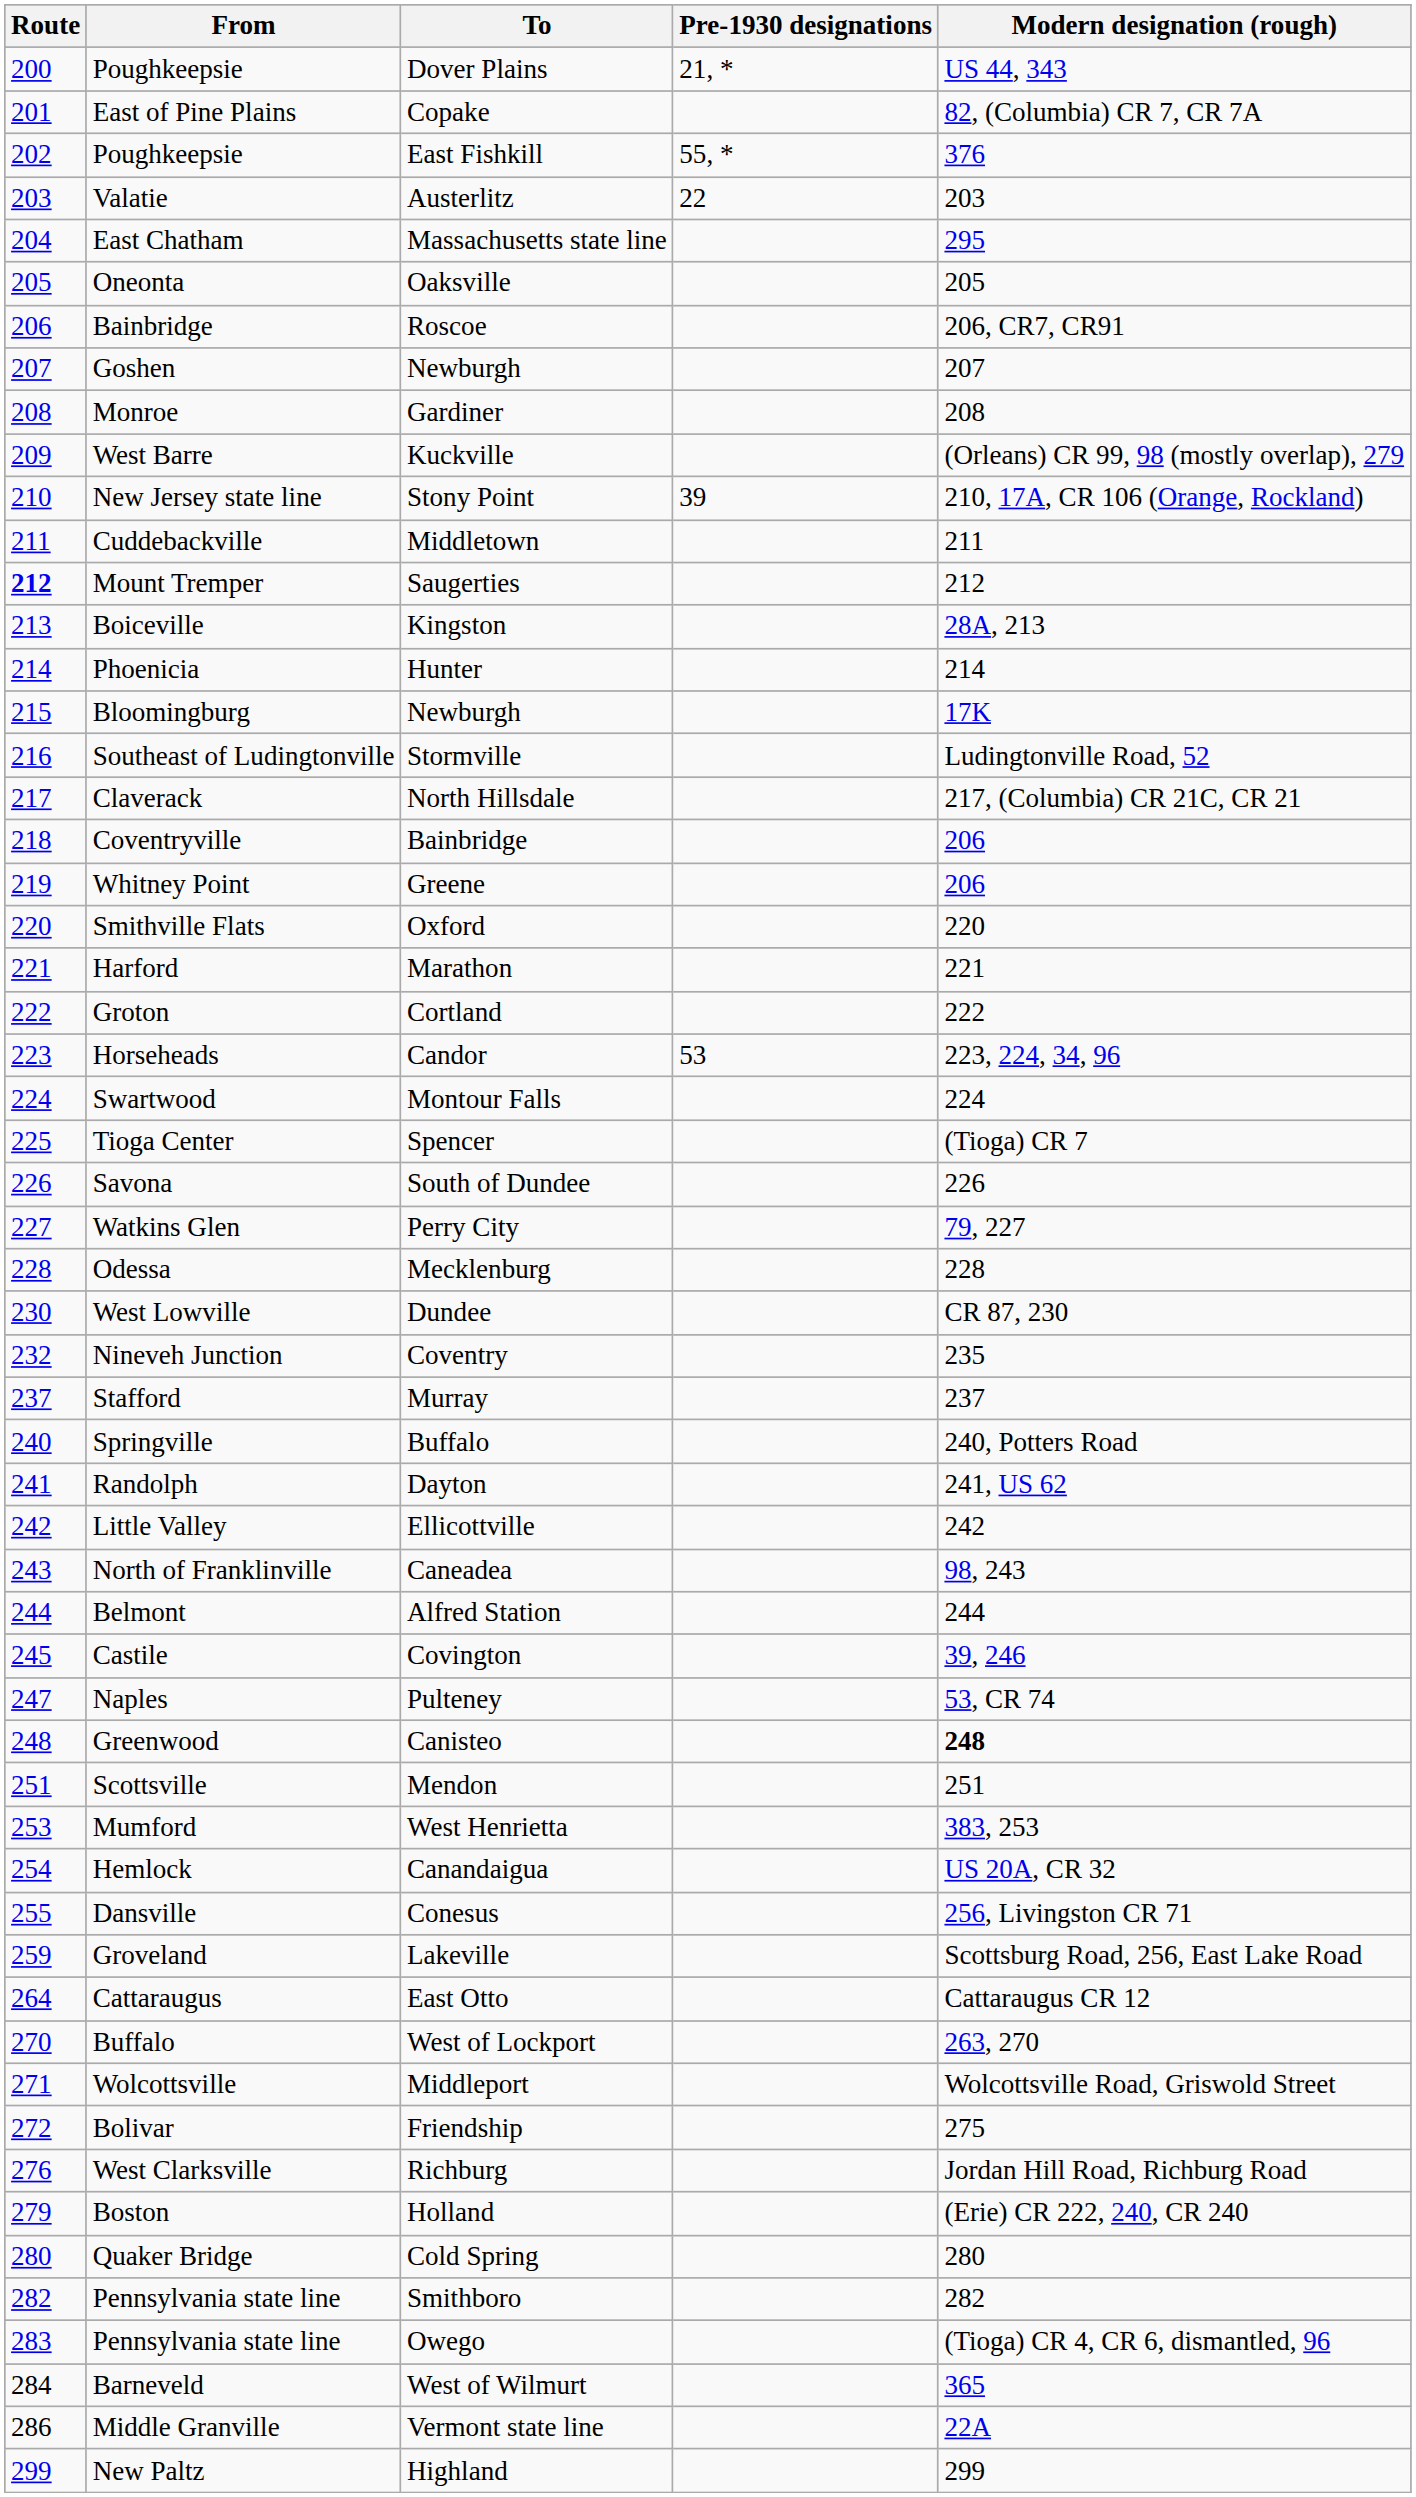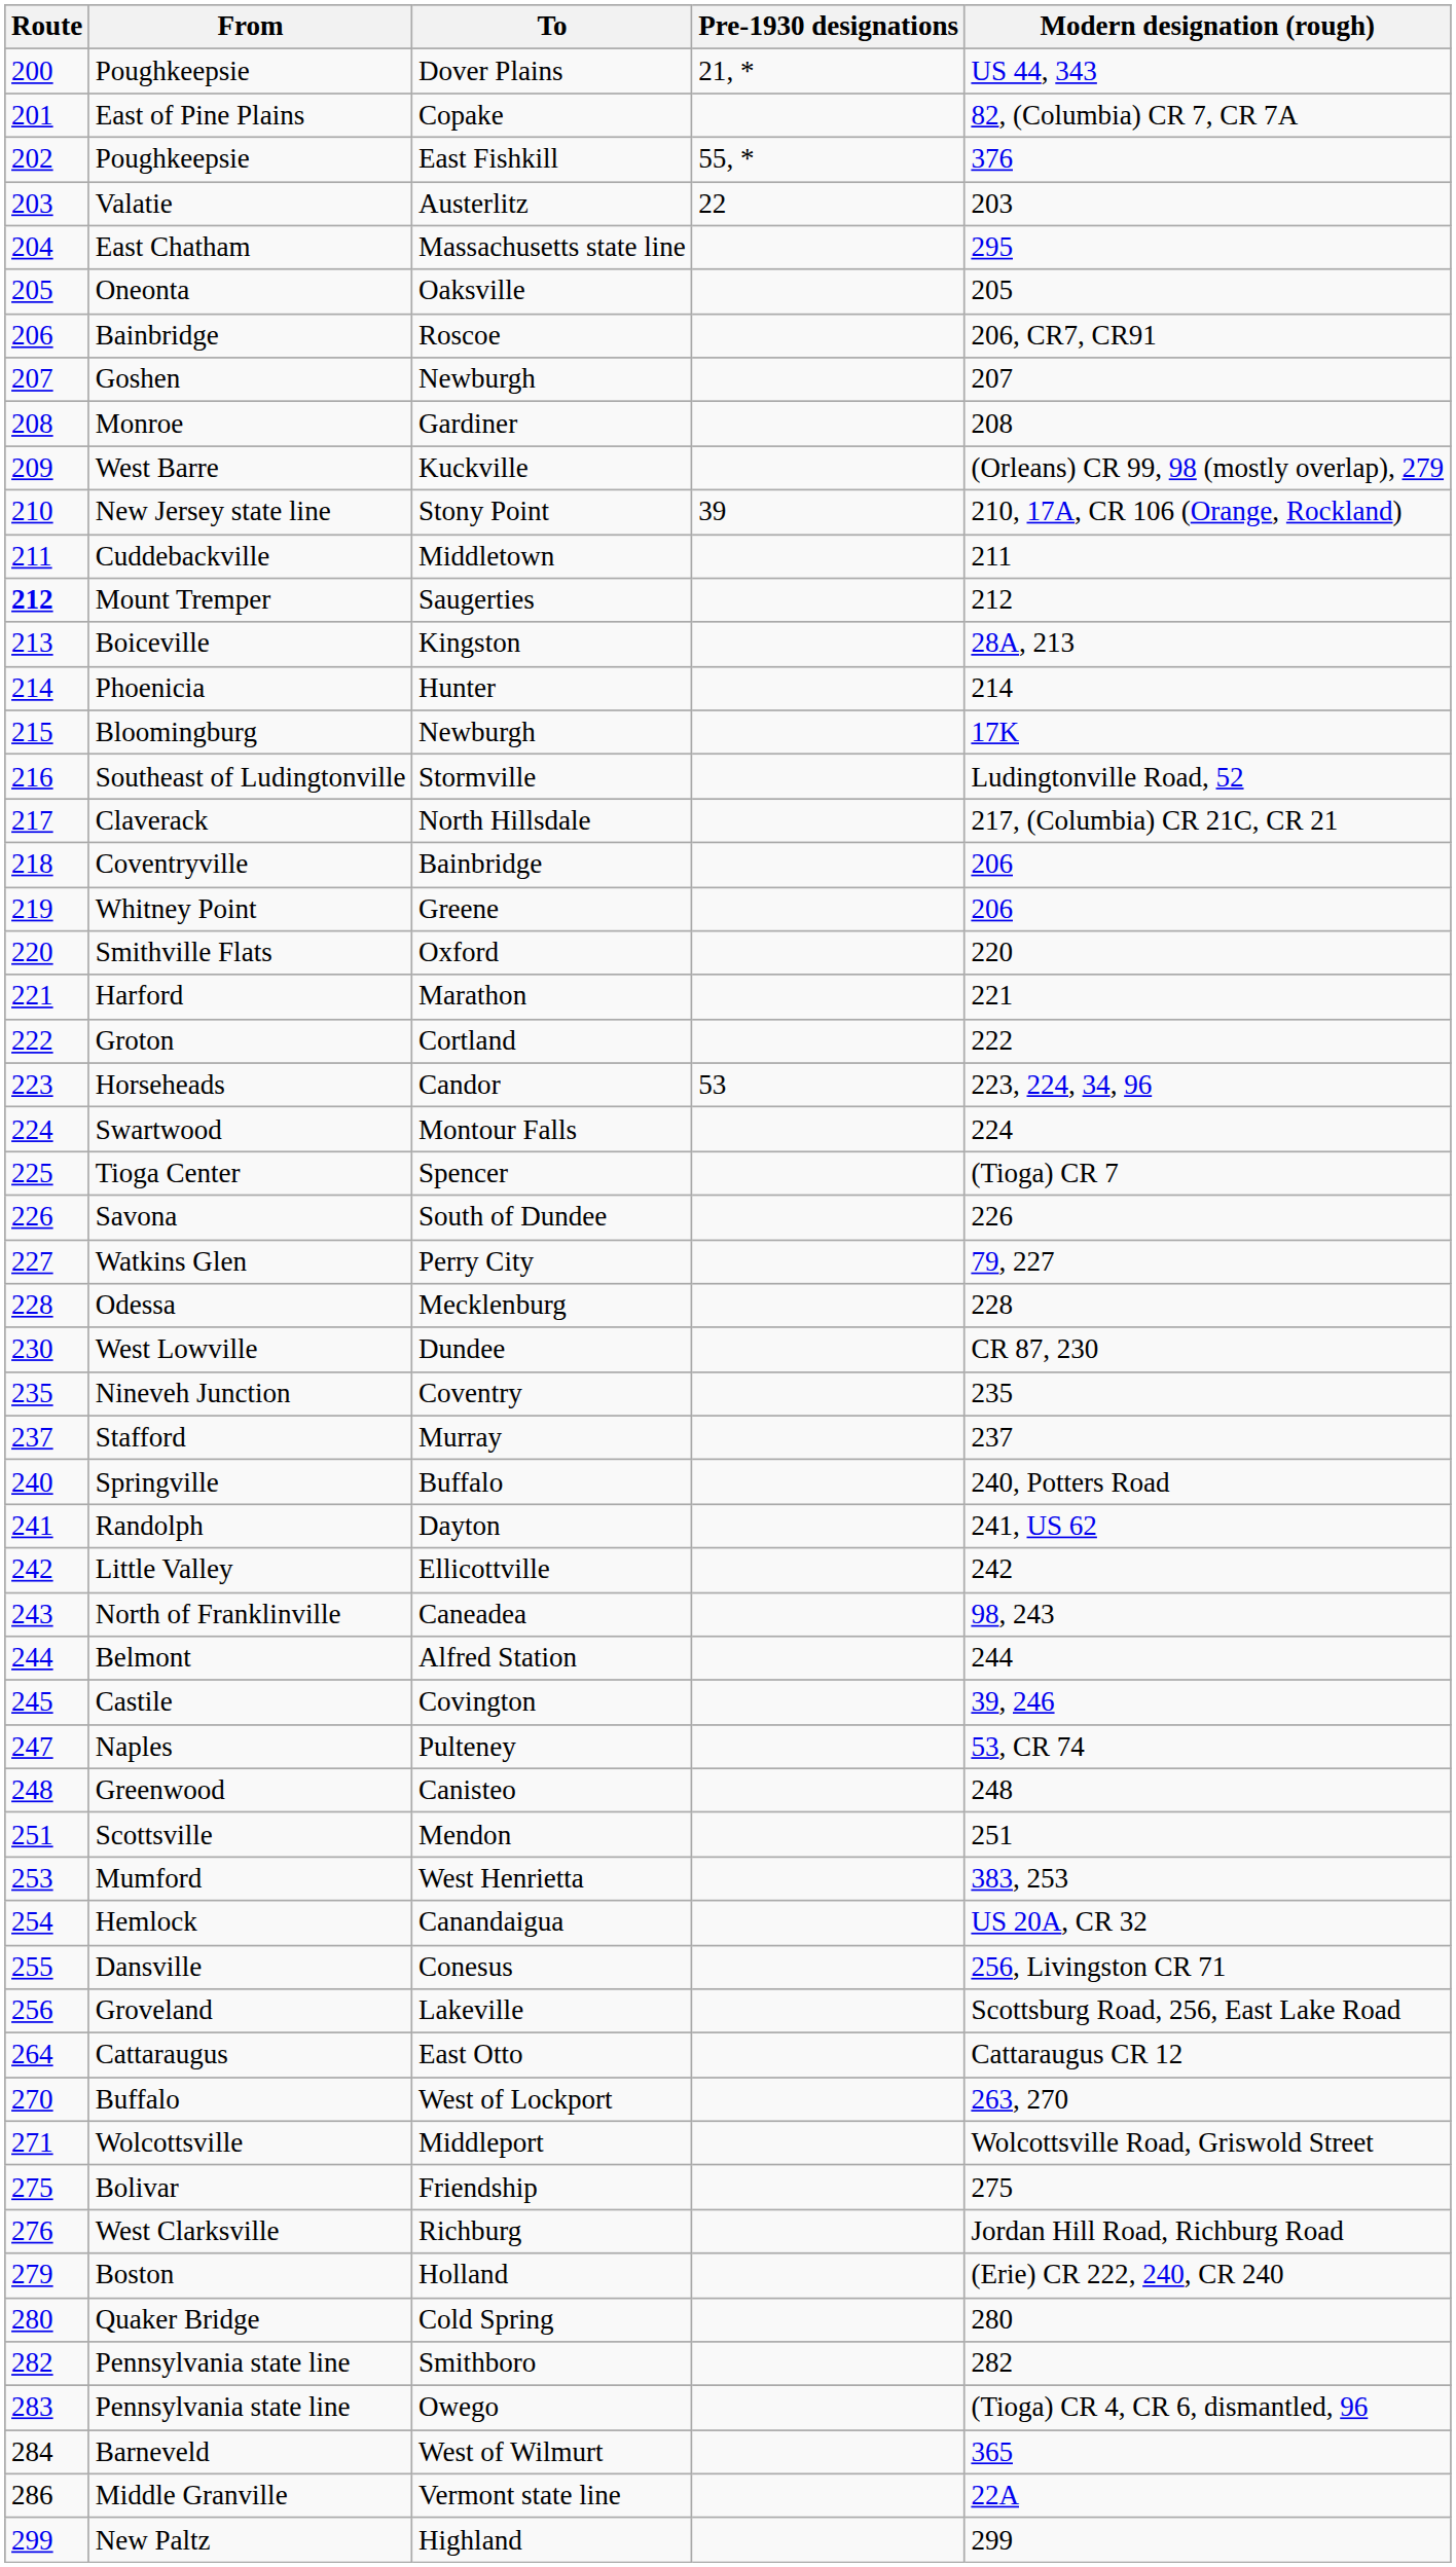Coventry | Route: 232 -> 235
Canisteo | Modern designation (rough): bold -> normal
Lakeville | Route: 259 -> 256
Friendship | Route: 272 -> 275
